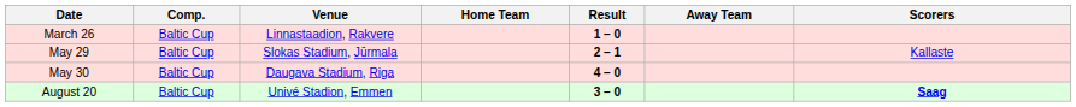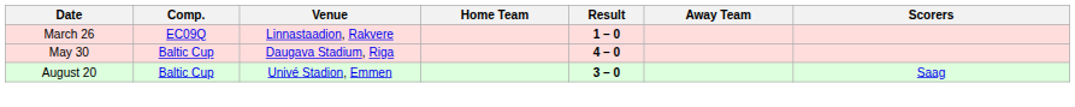March 26 | Comp.: Baltic Cup -> EC09Q
- row: May 29 | Baltic Cup | Slokas Stadium, Jūrmala | 2 – 1 | Kallaste
August 20 | Scorers: bold -> normal
